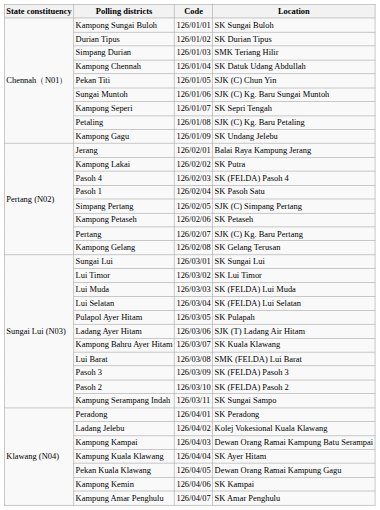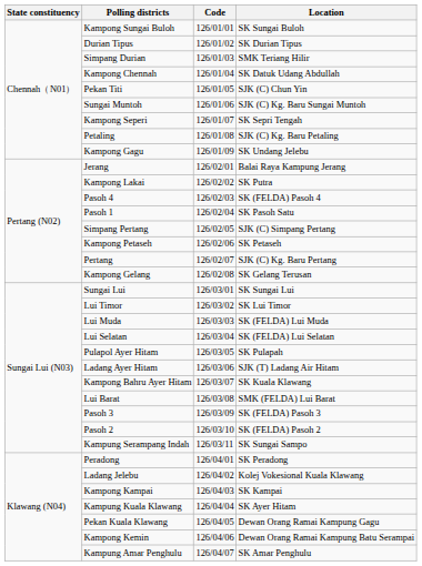Kampong Kampai | Location: Dewan Orang Ramai Kampung Batu Serampai -> SK Kampai
Kampong Kemin | Location: SK Kampai -> Dewan Orang Ramai Kampung Batu Serampai
